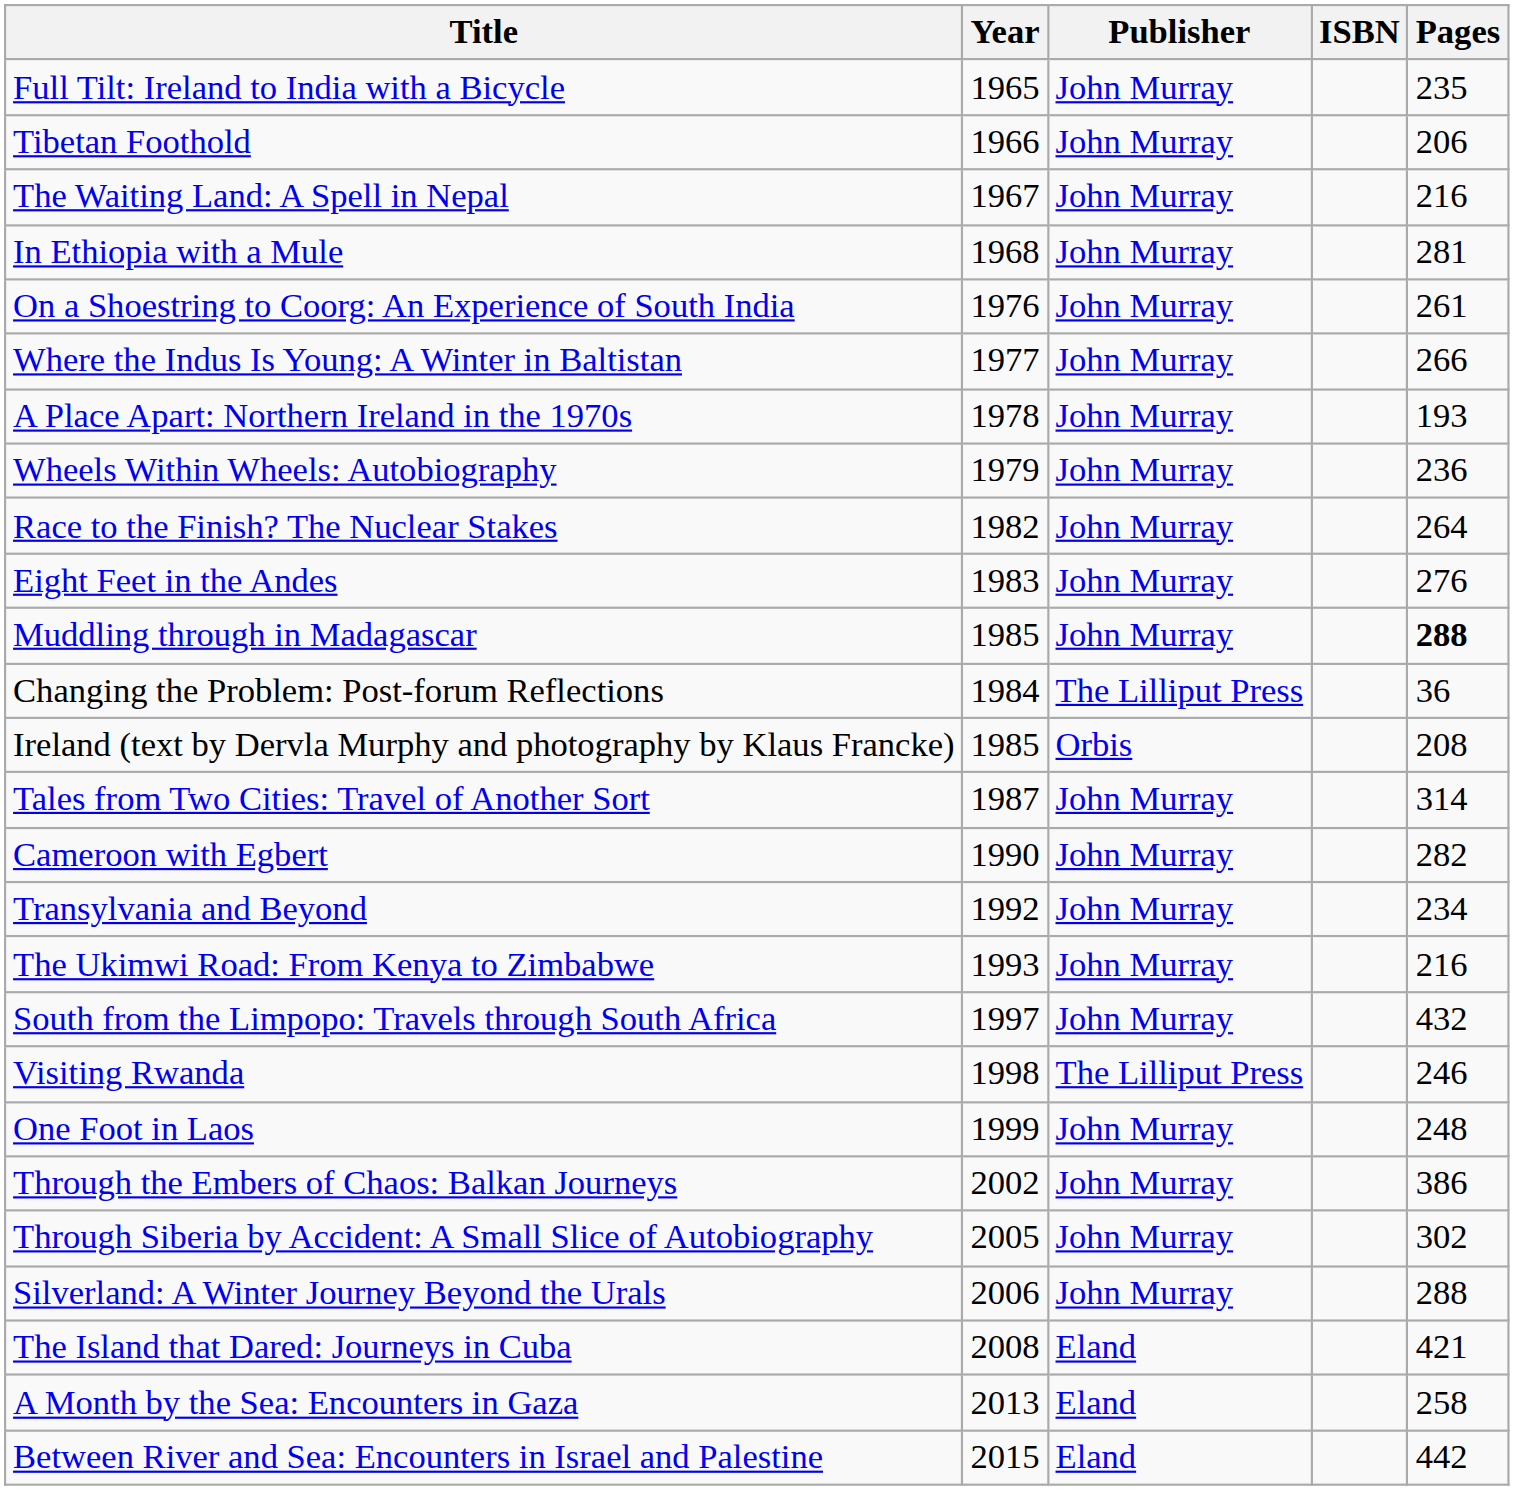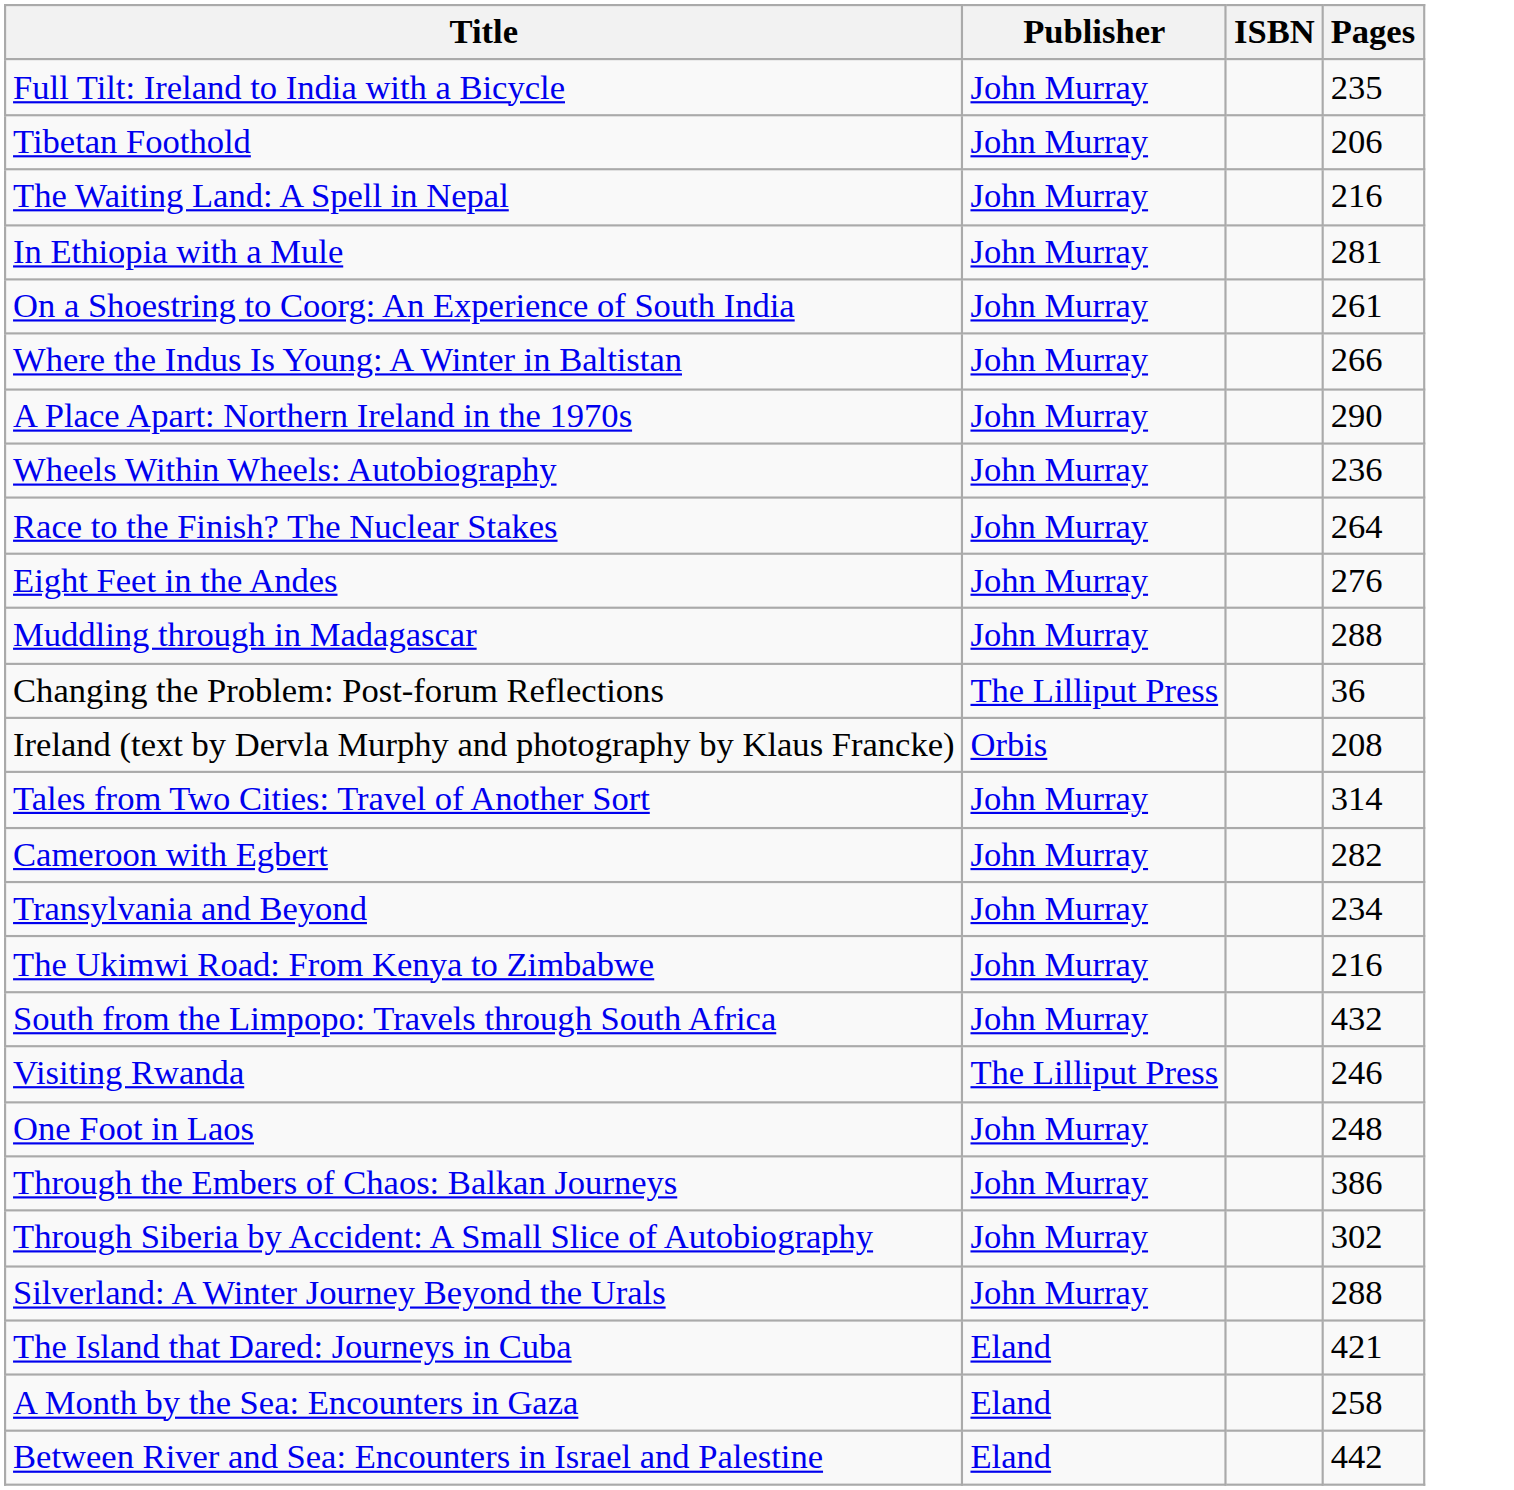- column: Year | 1965 | 1966 | 1967 | 1968 | 1976 | 1977 | 1978 | 1979 | 1982 | 1983 | 1985 | 1984 | 1985 | 1987 | 1990 | 1992 | 1993 | 1997 | 1998 | 1999 | 2002 | 2005 | 2006 | 2008 | 2013 | 2015
A Place Apart: Northern Ireland in the 1970s | Pages: 193 -> 290
Muddling through in Madagascar | Pages: bold -> normal
